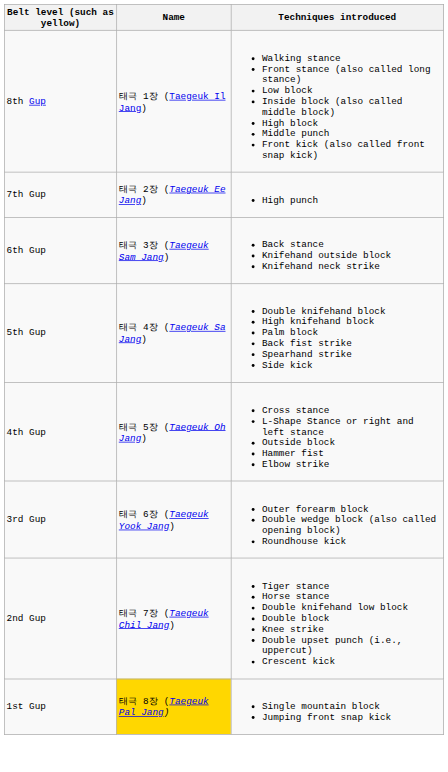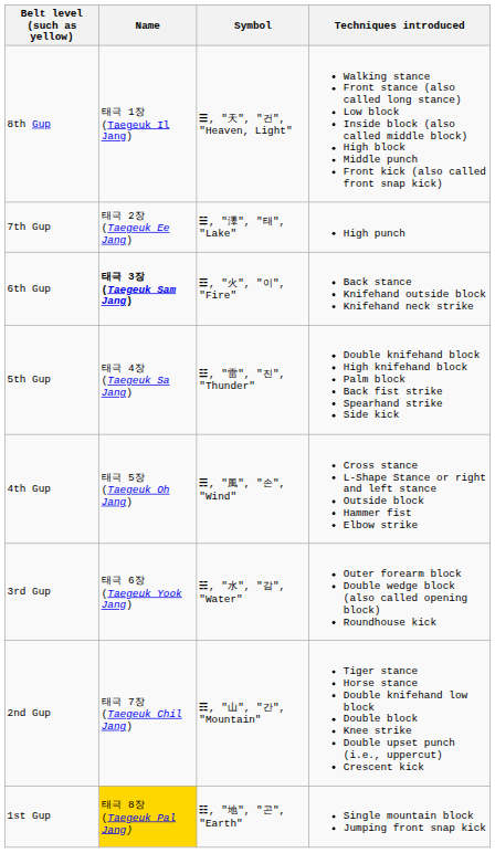+ column: Symbol | ☰, "天", "건", "Heaven, Light" | ☱, "澤", "태", "Lake" | ☲, "火", "이", "Fire" | ☳, "雷", "진", "Thunder" | ☴, "風", "손", "Wind" | ☵, "水", "감", "Water" | ☶, "山", "간", "Mountain" | ☷, "地", "곤", "Earth"
6th Gup | Name: normal -> bold
